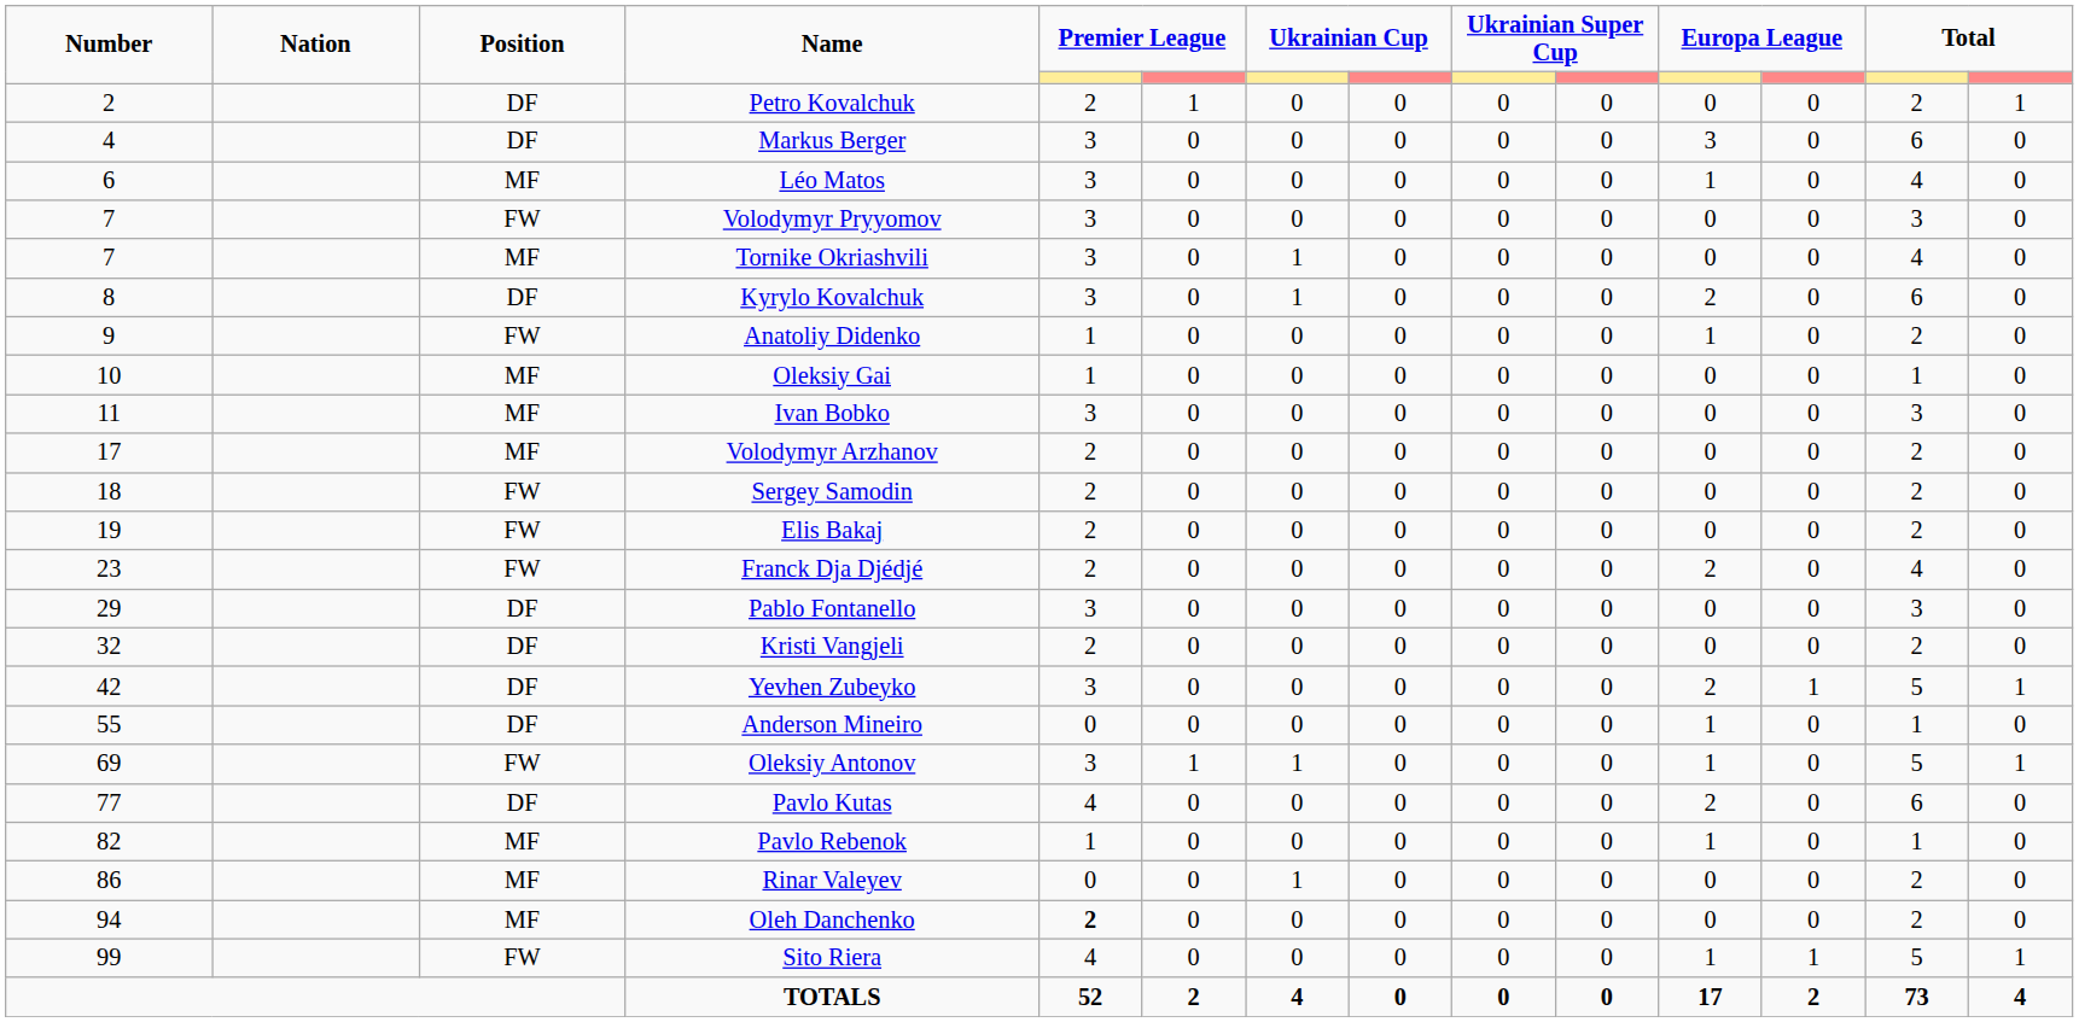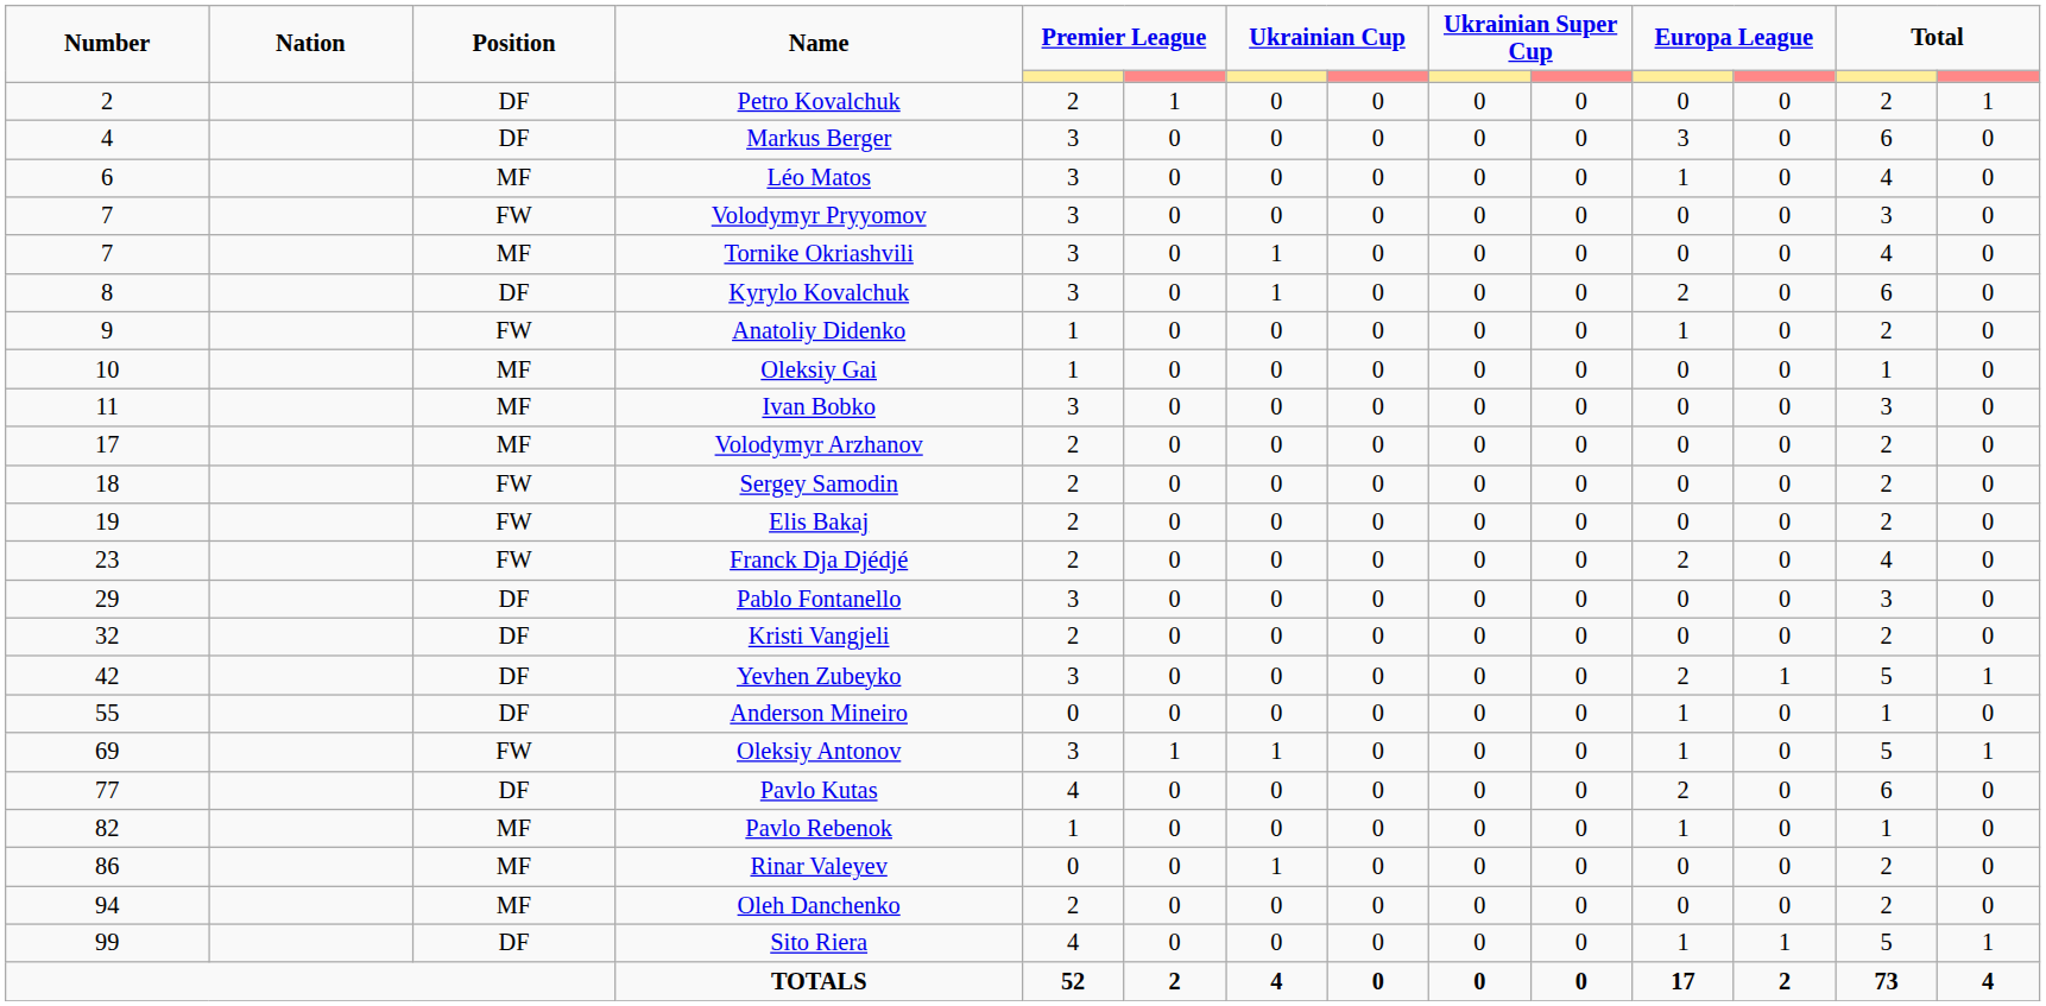Oleh Danchenko | column 5: bold -> normal
Sito Riera | Position: FW -> DF
